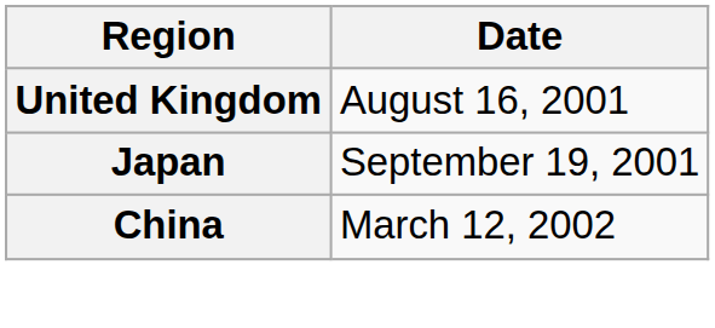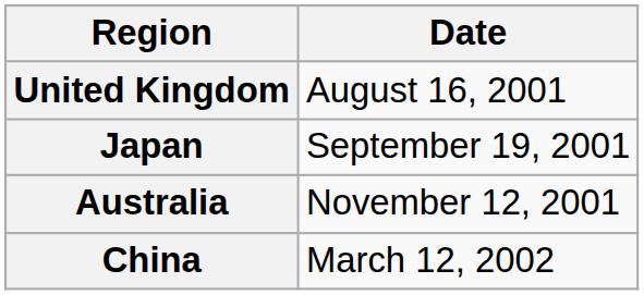+ row: Australia | November 12, 2001
